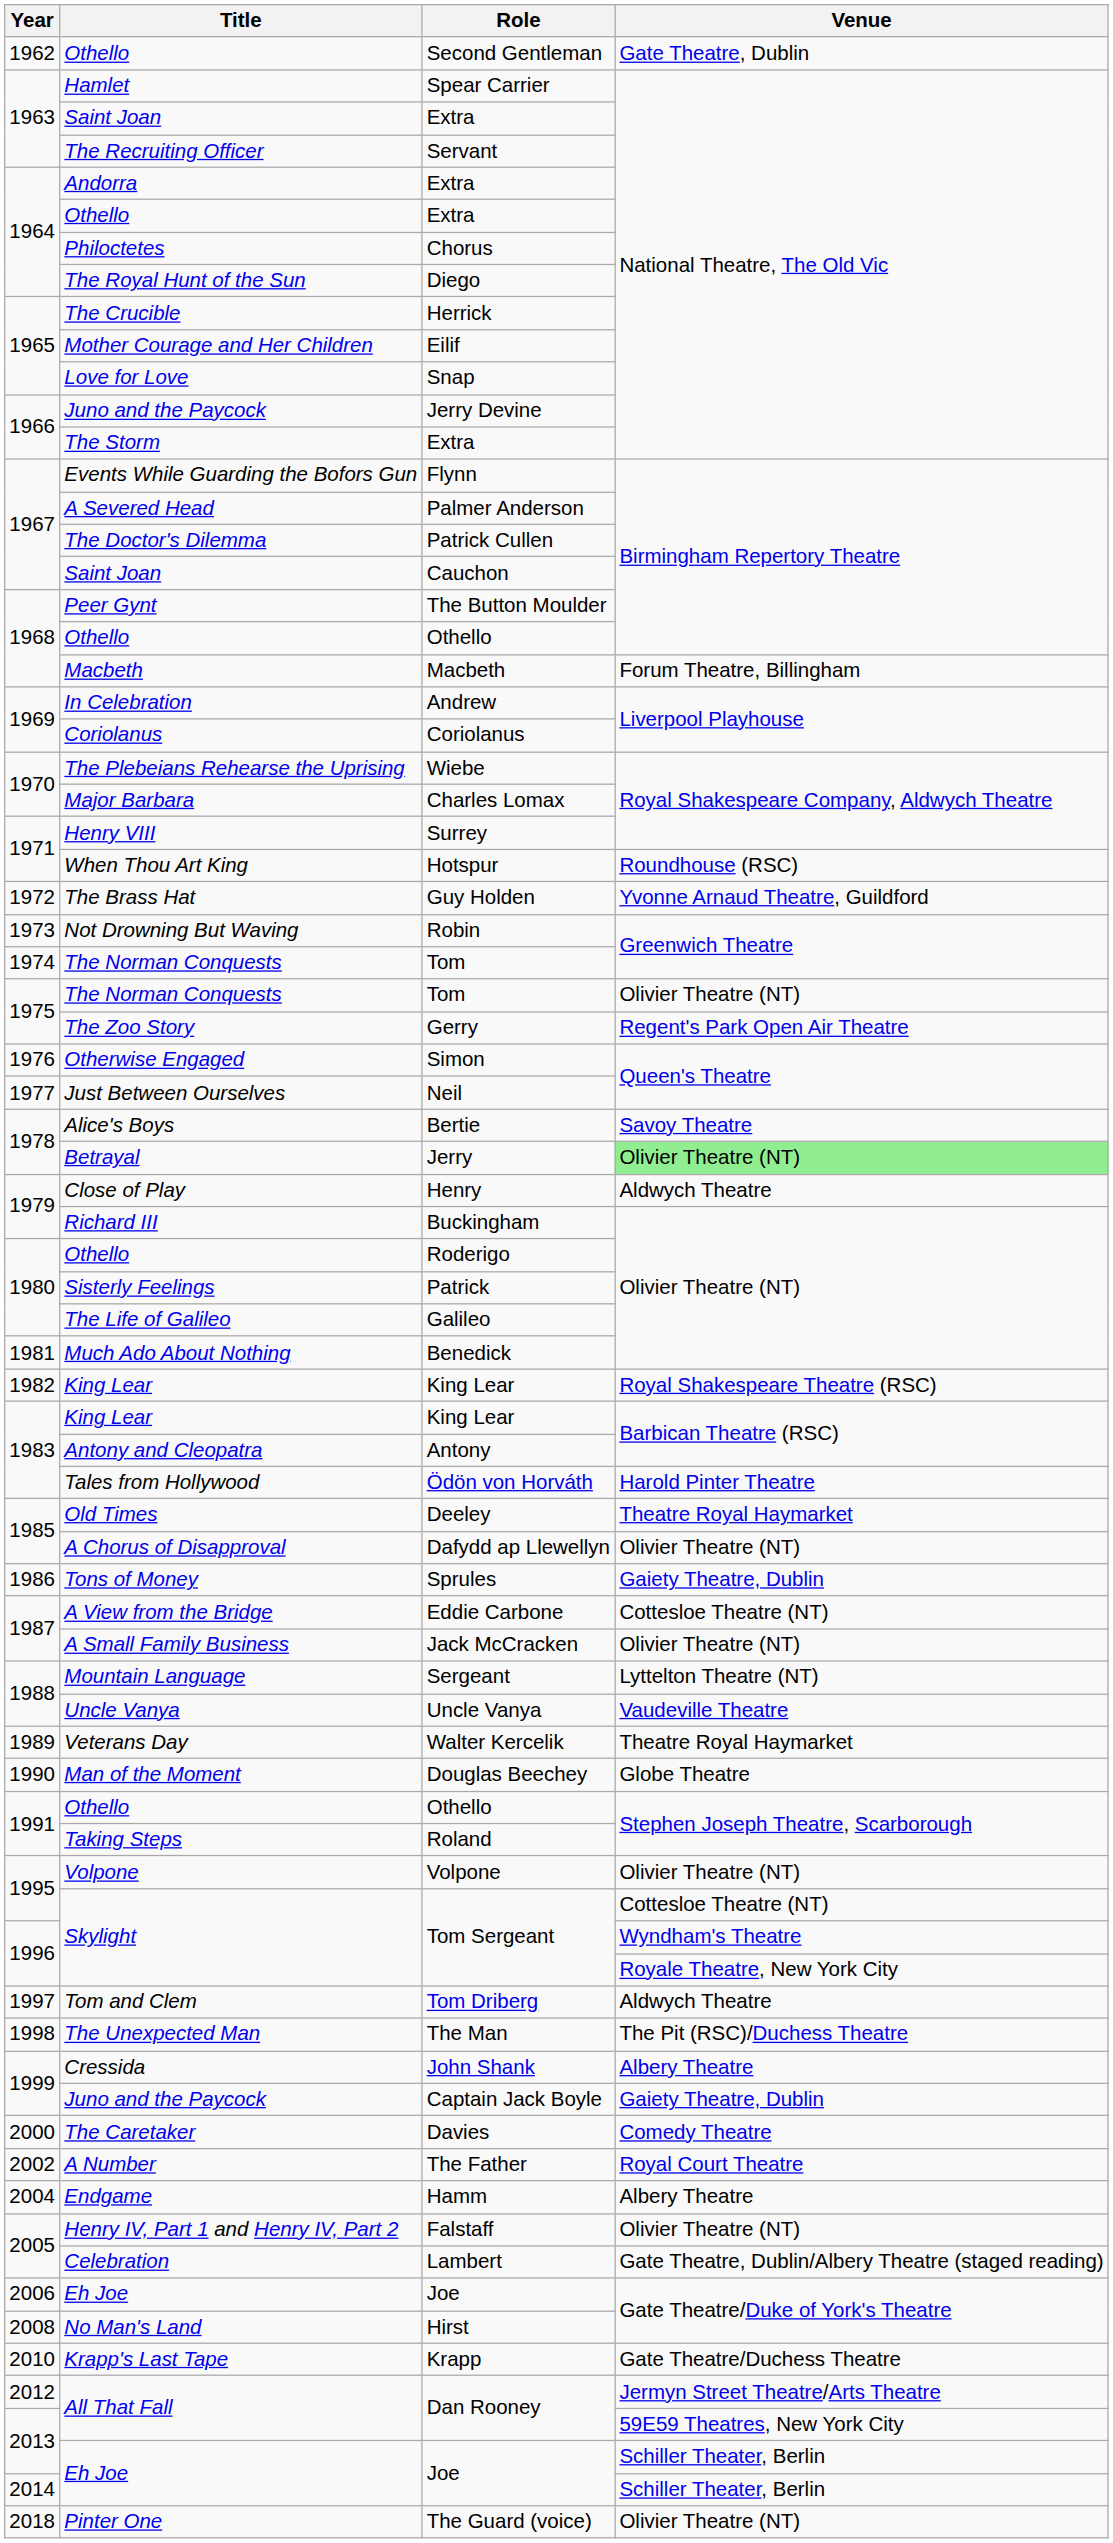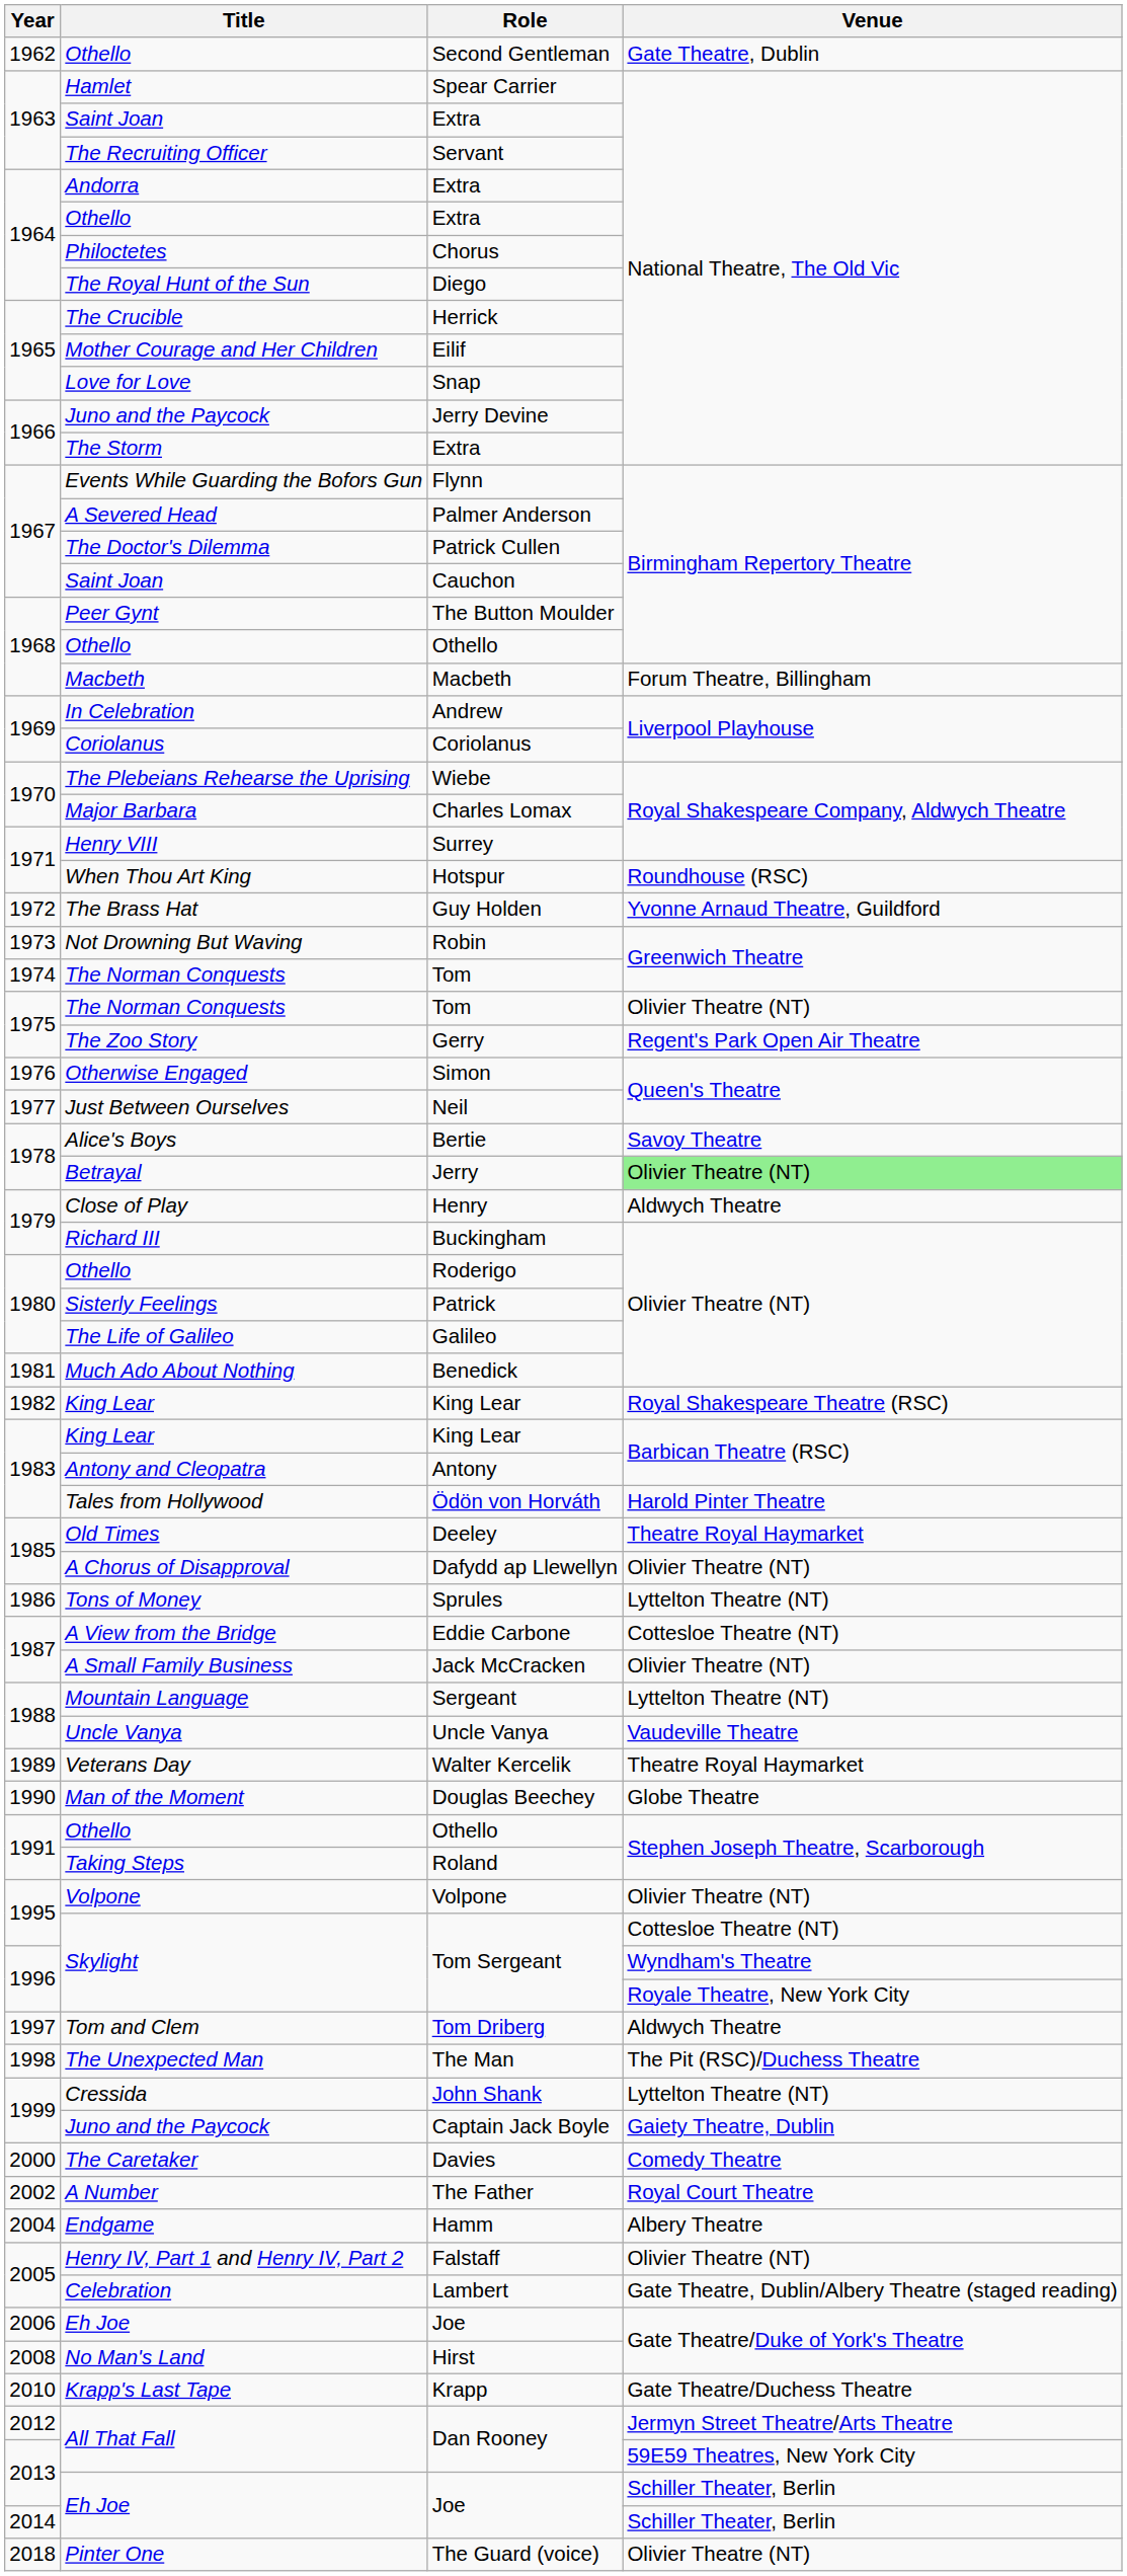Sprules | Venue: Gaiety Theatre, Dublin -> Lyttelton Theatre (NT)
John Shank | Venue: Albery Theatre -> Lyttelton Theatre (NT)
